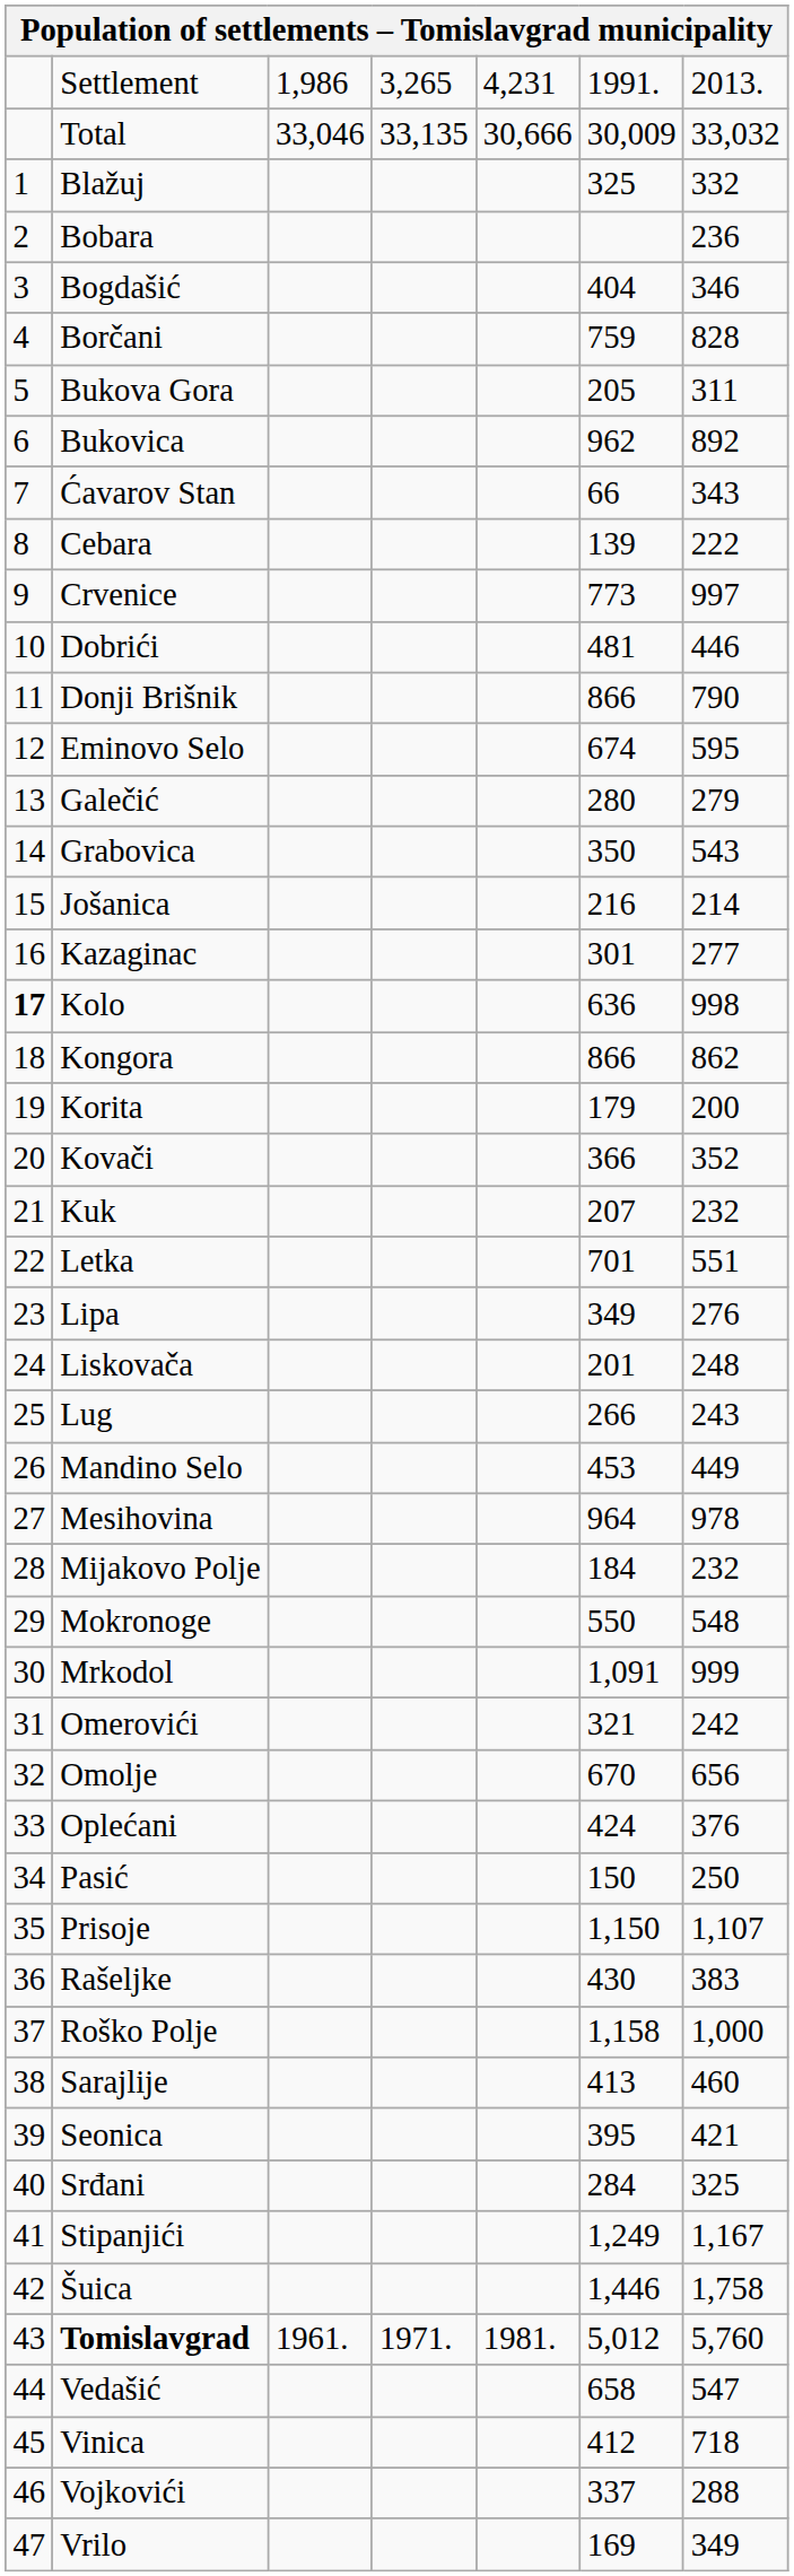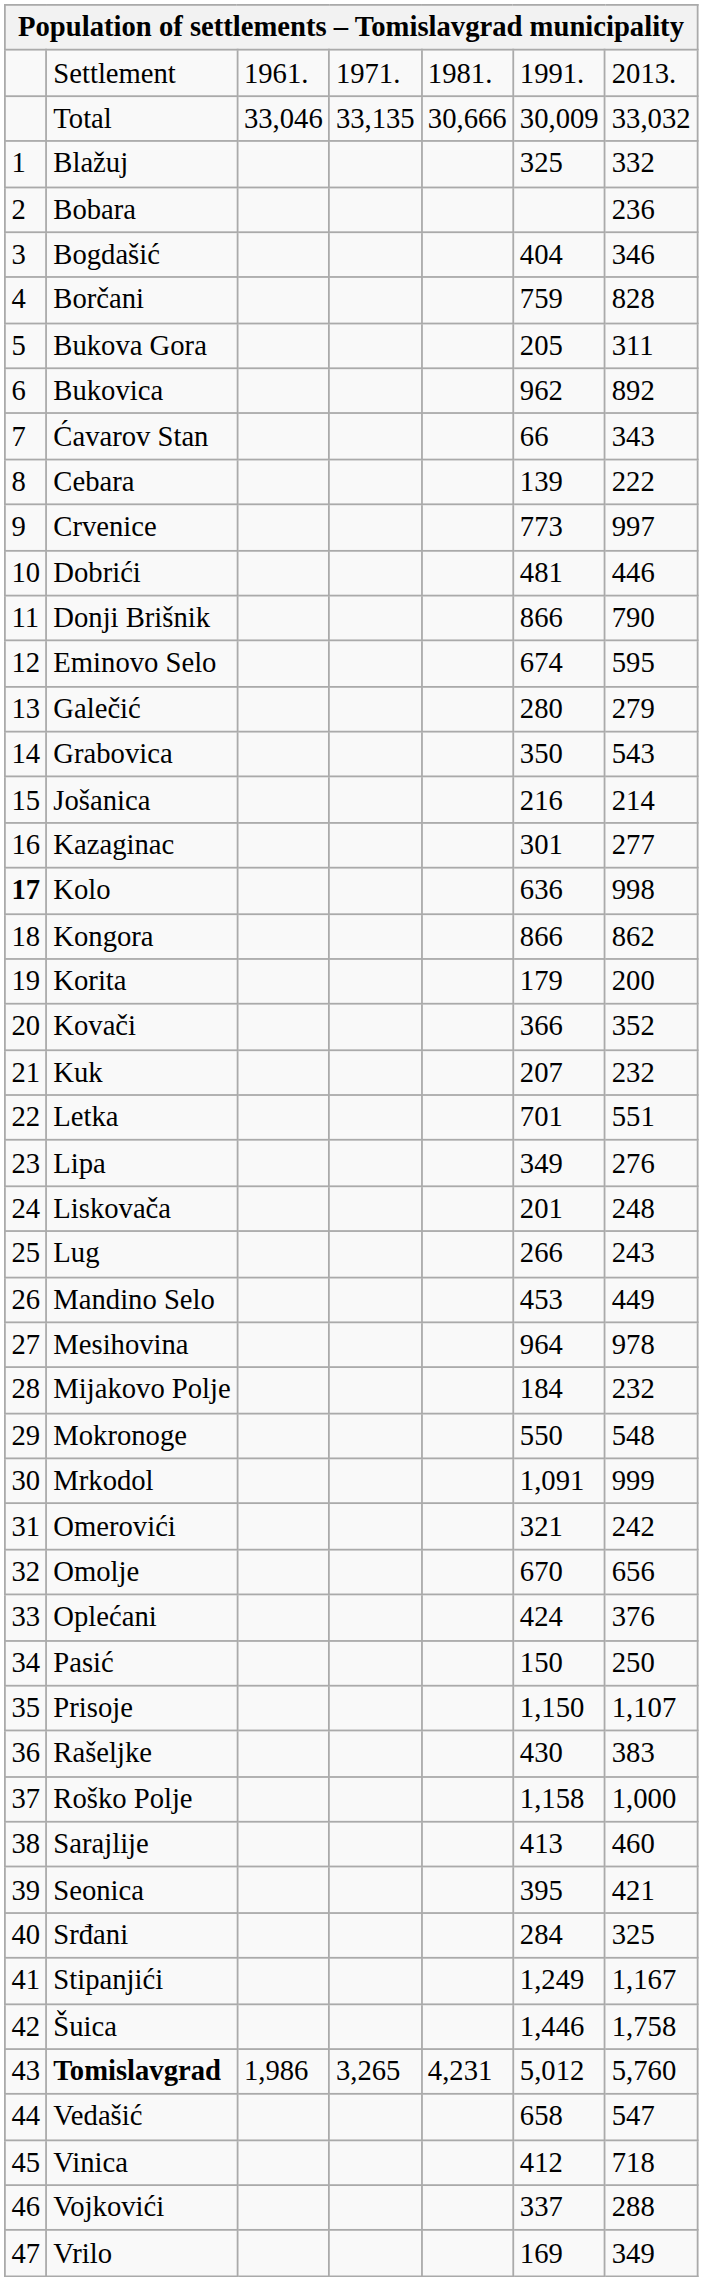Settlement | column 3: 1,986 -> 1961.
Settlement | column 4: 3,265 -> 1971.
Settlement | column 5: 4,231 -> 1981.
Tomislavgrad | column 3: 1961. -> 1,986
Tomislavgrad | column 4: 1971. -> 3,265
Tomislavgrad | column 5: 1981. -> 4,231
